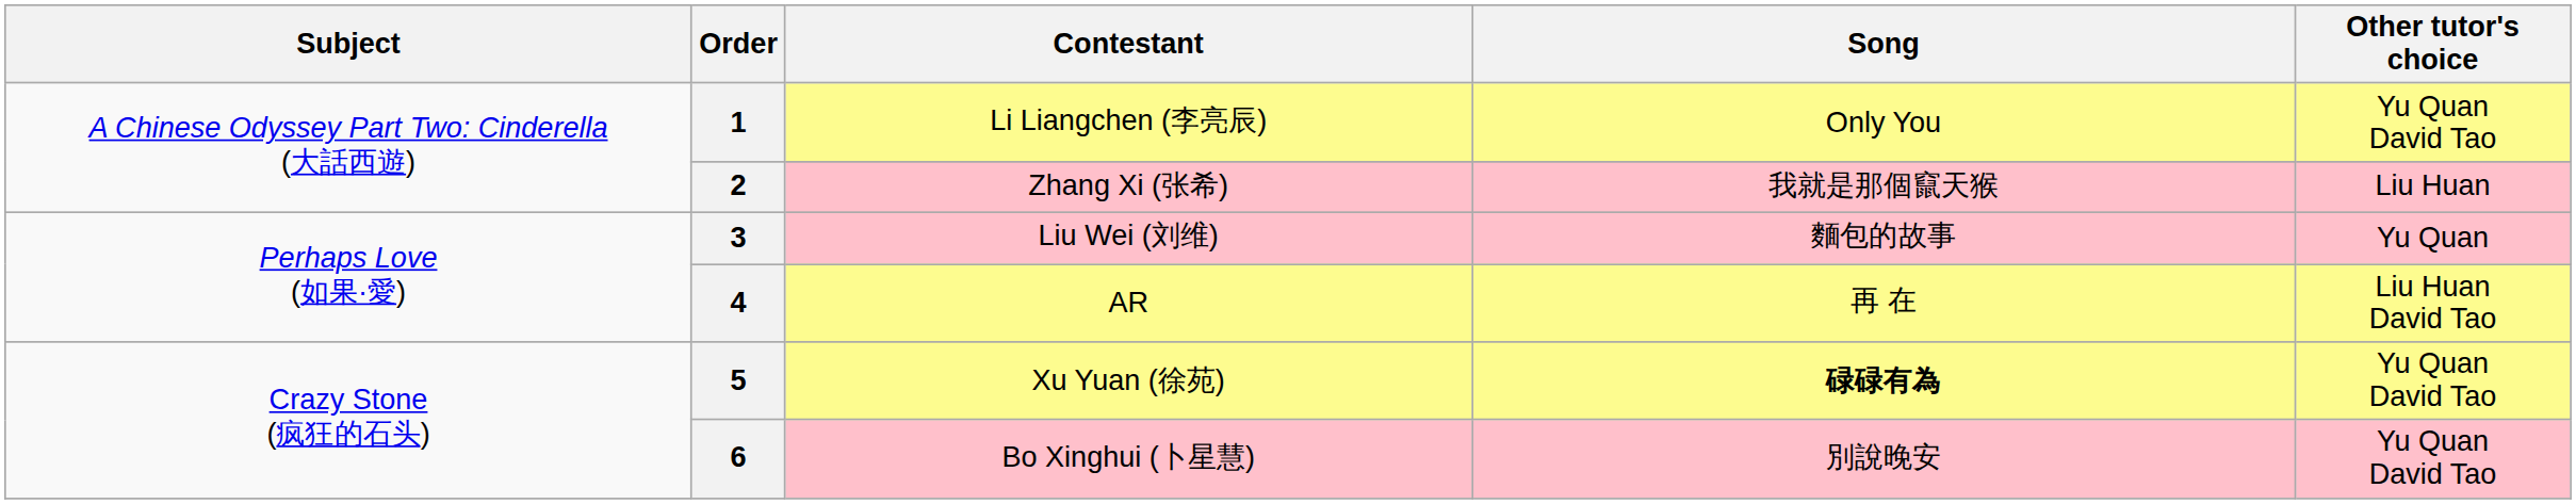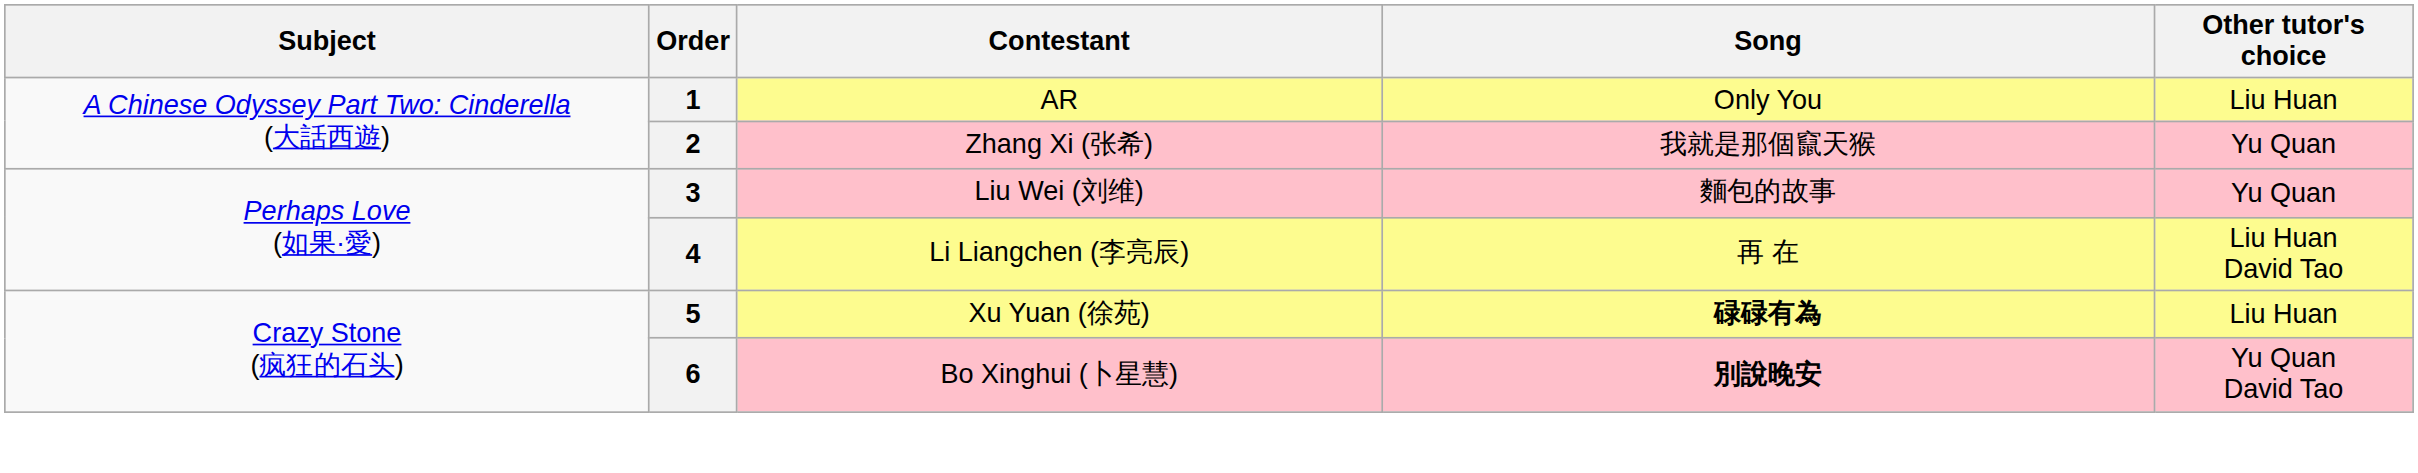1 | Contestant: Li Liangchen (李亮辰) -> AR
1 | Other tutor's choice: Yu Quan David Tao -> Liu Huan
2 | Other tutor's choice: Liu Huan -> Yu Quan
4 | Contestant: AR -> Li Liangchen (李亮辰)
5 | Other tutor's choice: Yu Quan David Tao -> Liu Huan
6 | Song: normal -> bold
